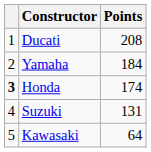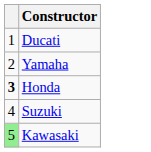- column: Points | 208 | 184 | 174 | 131 | 64
Kawasaki | column 1: no background -> lightgreen background
